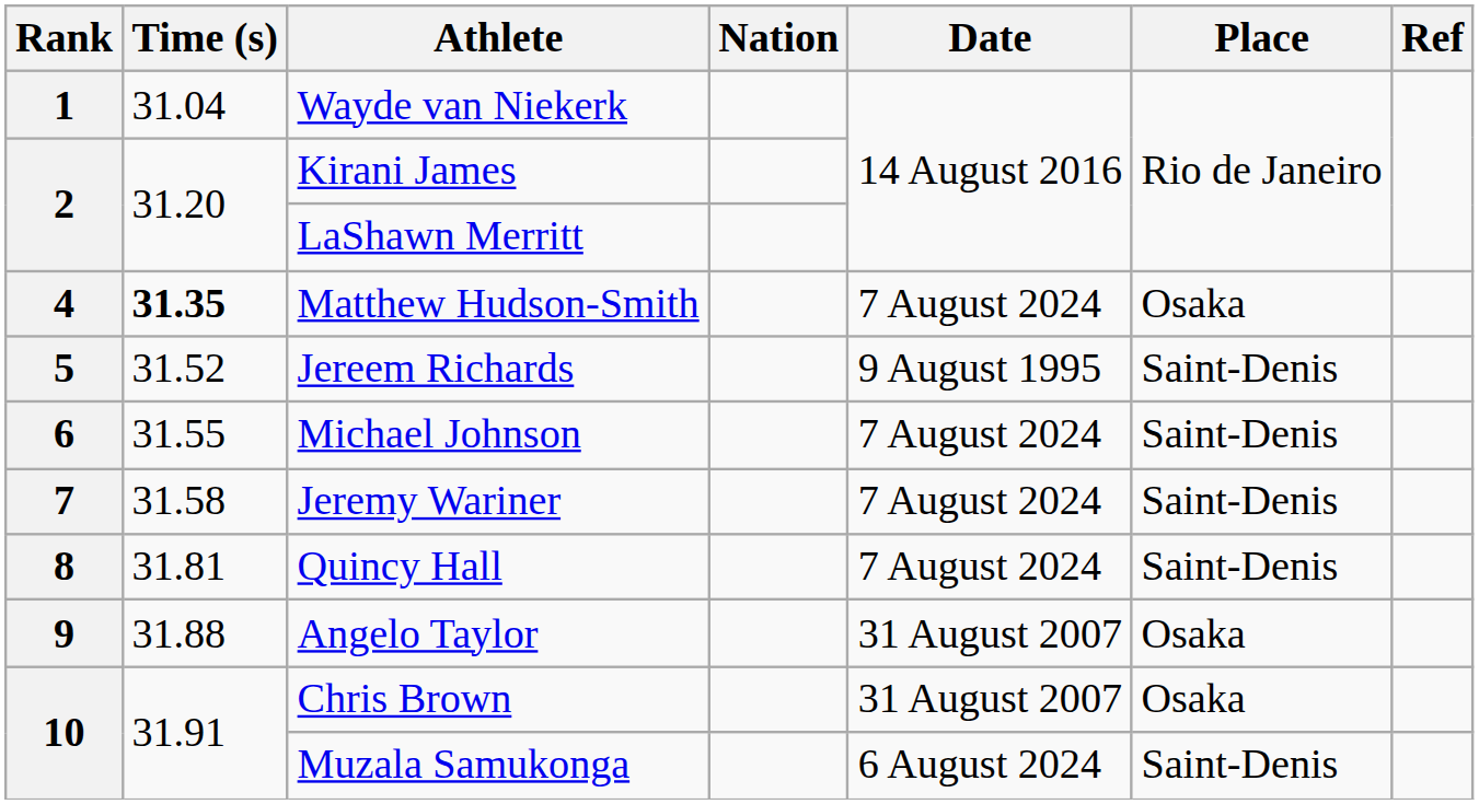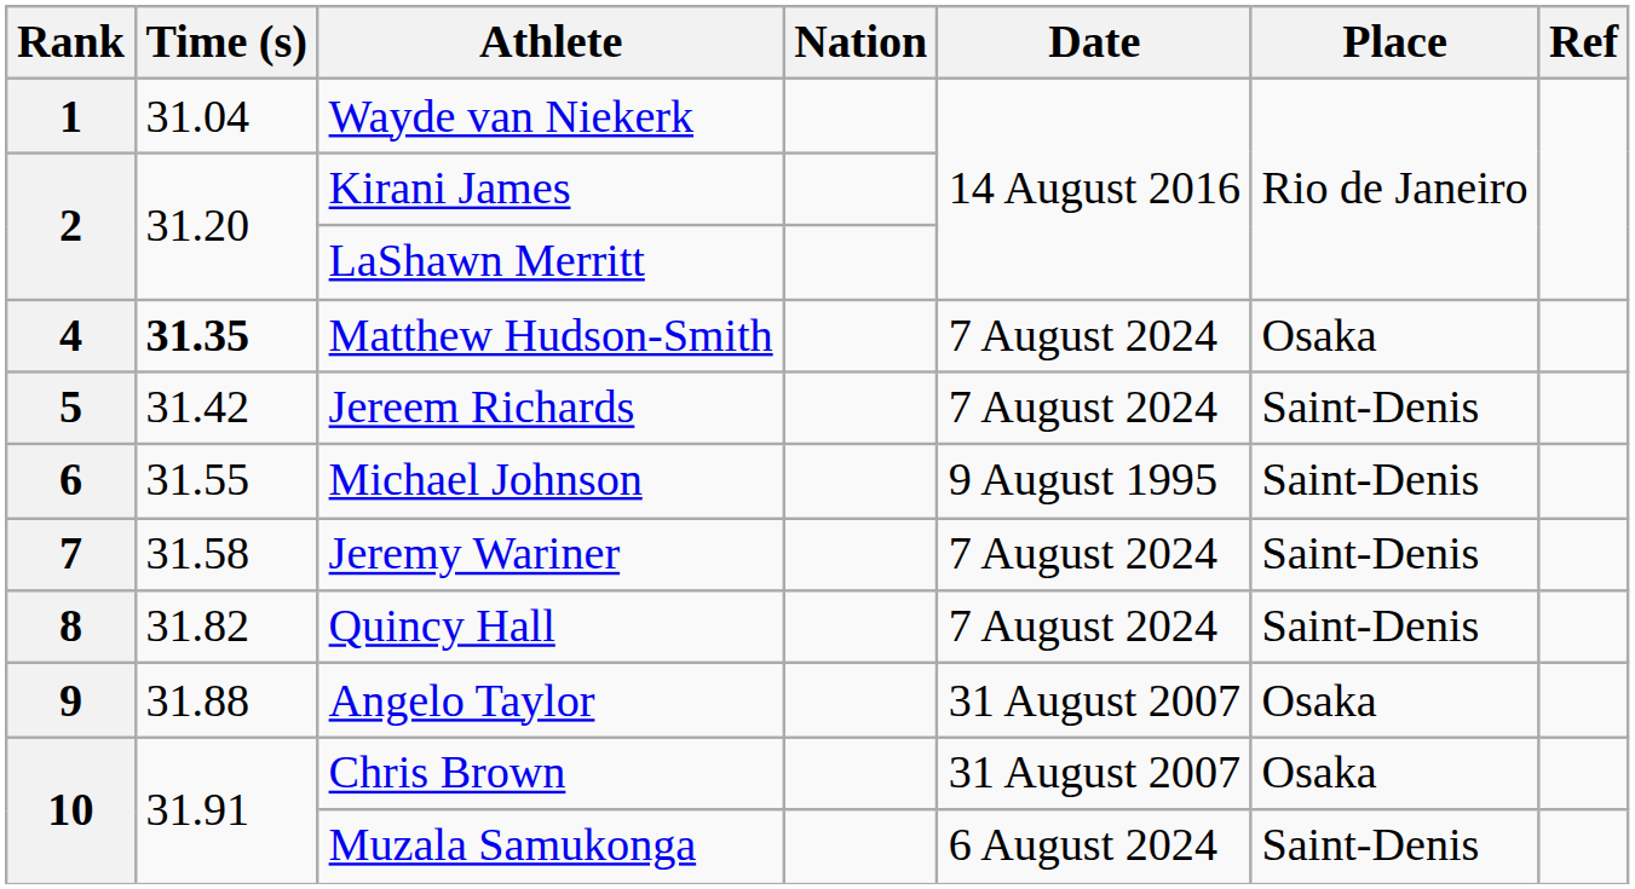Jereem Richards | Time (s): 31.52 -> 31.42
Jereem Richards | Date: 9 August 1995 -> 7 August 2024
Michael Johnson | Date: 7 August 2024 -> 9 August 1995
Quincy Hall | Time (s): 31.81 -> 31.82
